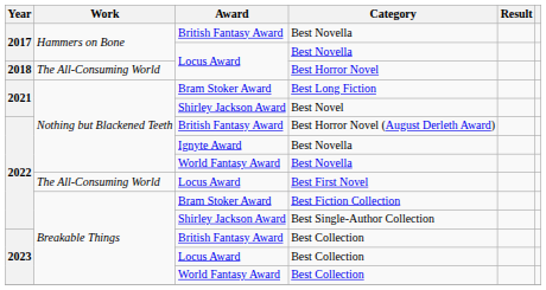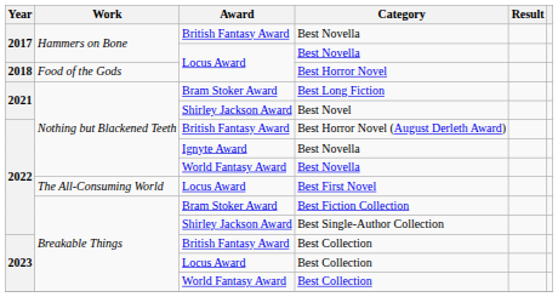Best Horror Novel | Work: The All-Consuming World -> Food of the Gods
